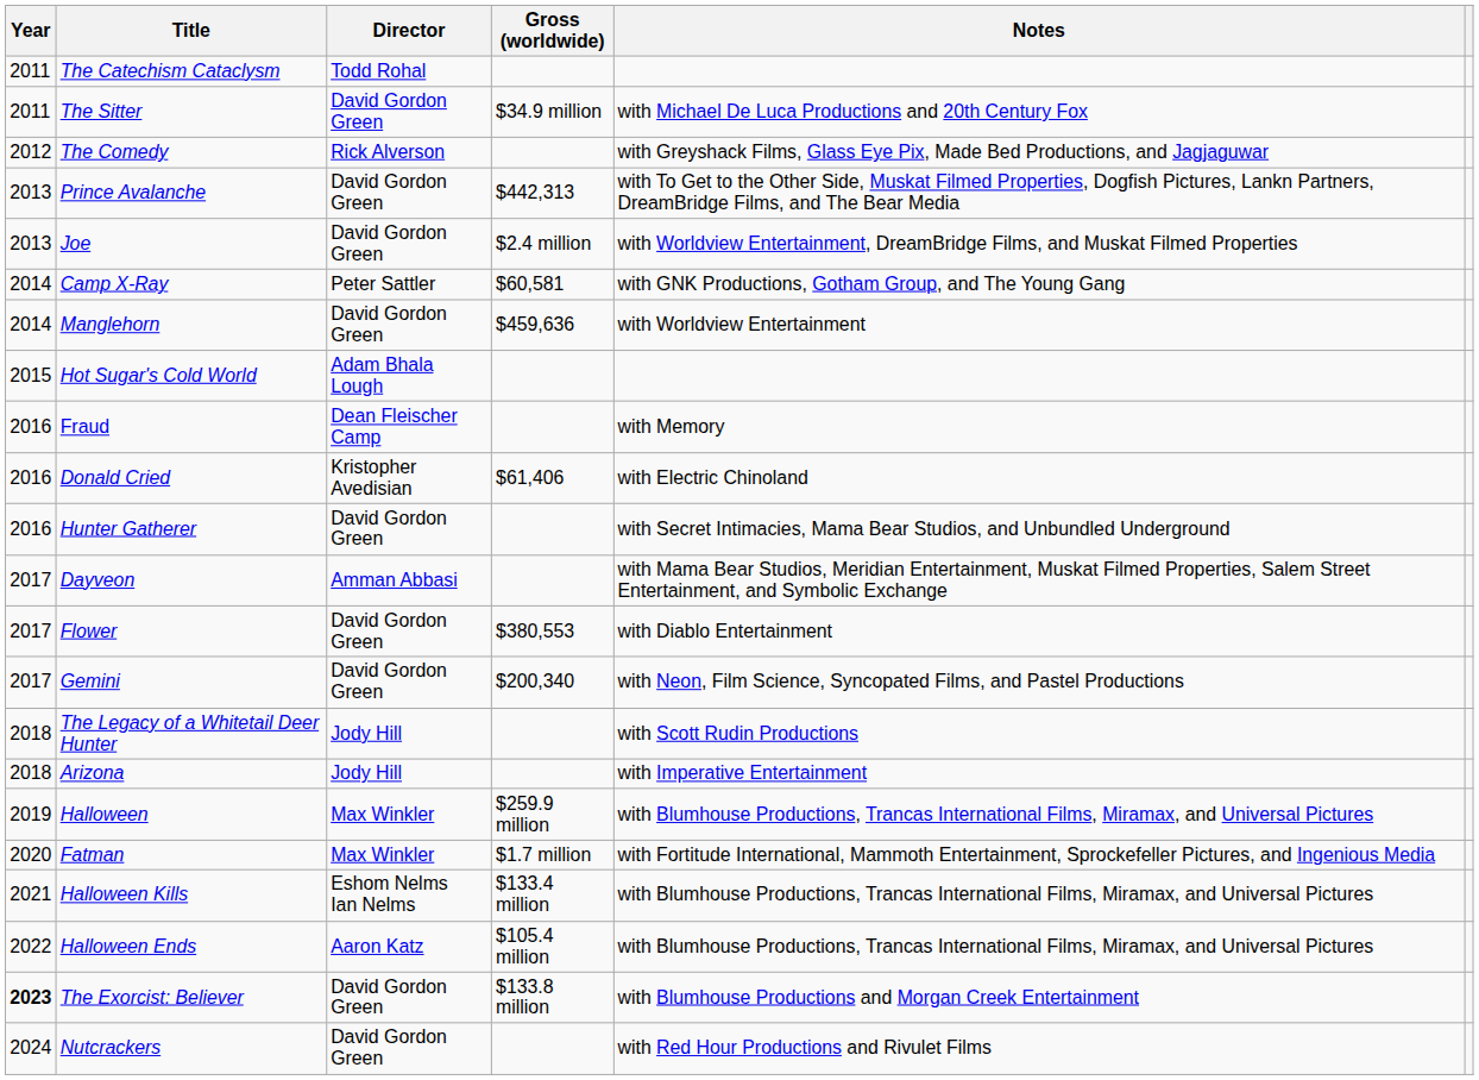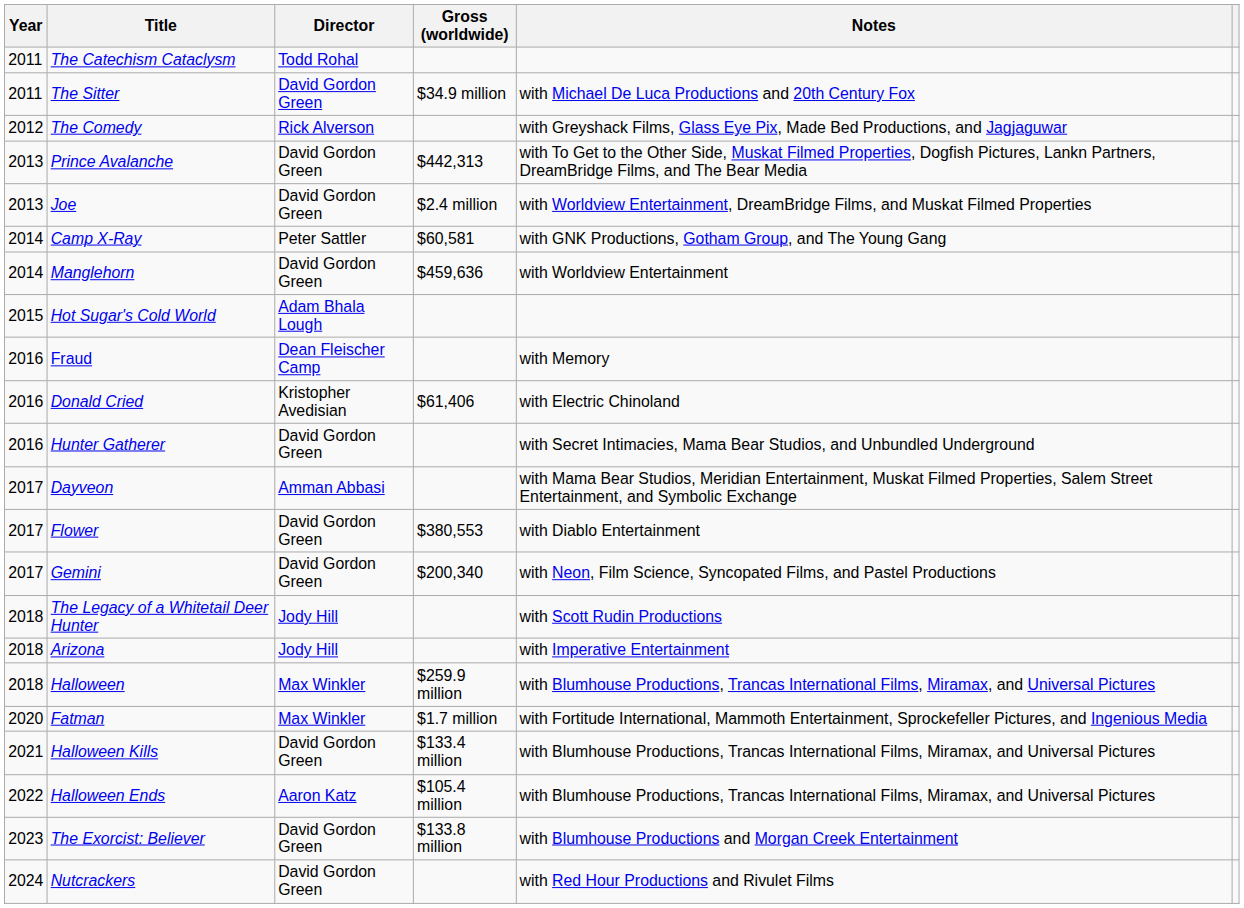Halloween | Year: 2019 -> 2018
Halloween Kills | Director: Eshom Nelms Ian Nelms -> David Gordon Green
The Exorcist: Believer | Year: bold -> normal
